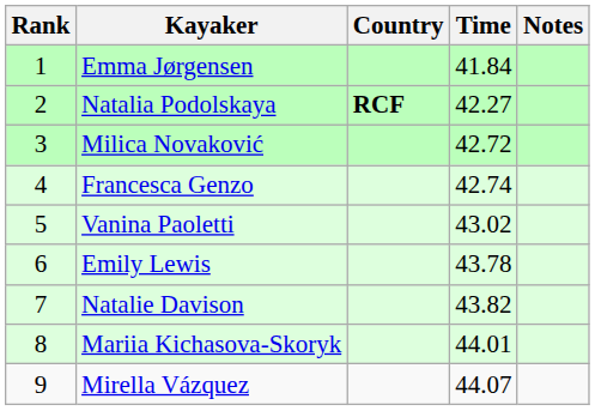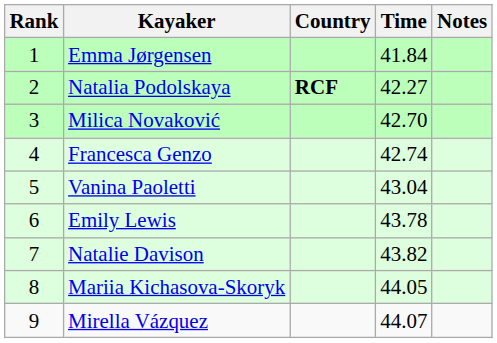Milica Novaković | Time: 42.72 -> 42.70
Vanina Paoletti | Time: 43.02 -> 43.04
Mariia Kichasova-Skoryk | Time: 44.01 -> 44.05
